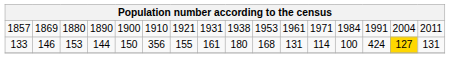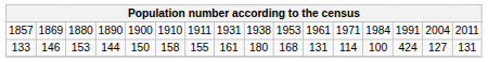1857 | column 7: 1921 -> 1911
133 | column 6: 356 -> 158
133 | column 15: gold background -> no background
